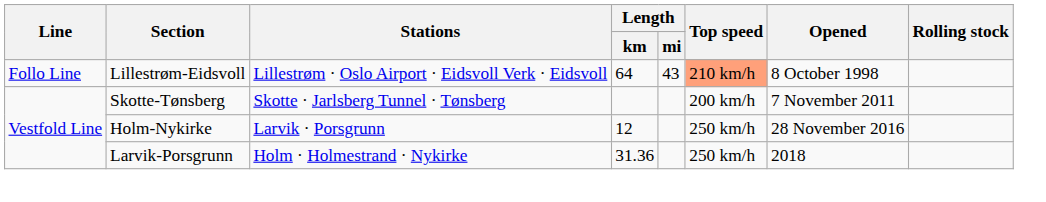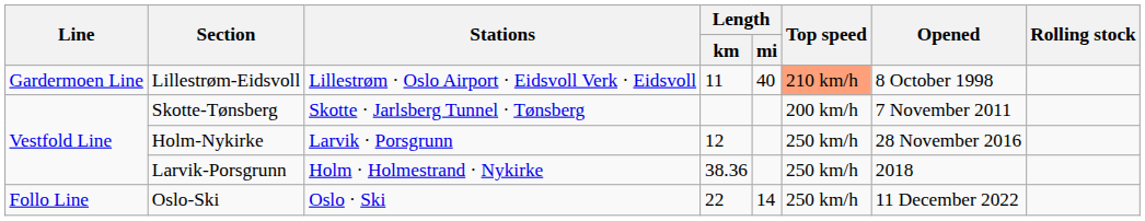Lillestrøm-Eidsvoll | Line: Follo Line -> Gardermoen Line
Lillestrøm-Eidsvoll | Length / km: 64 -> 11
Lillestrøm-Eidsvoll | Length / mi: 43 -> 40
Larvik-Porsgrunn | Length / km: 31.36 -> 38.36
+ row: Follo Line | Oslo-Ski | Oslo · Ski | 22 | 14 | 250 km/h | 11 December 2022
